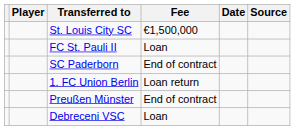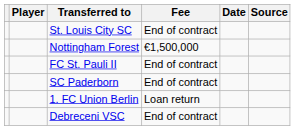St. Louis City SC | Fee: €1,500,000 -> End of contract
+ row: Nottingham Forest | €1,500,000
FC St. Pauli II | Fee: Loan -> End of contract
- row: Preußen Münster | End of contract
Debreceni VSC | Fee: Loan -> End of contract
